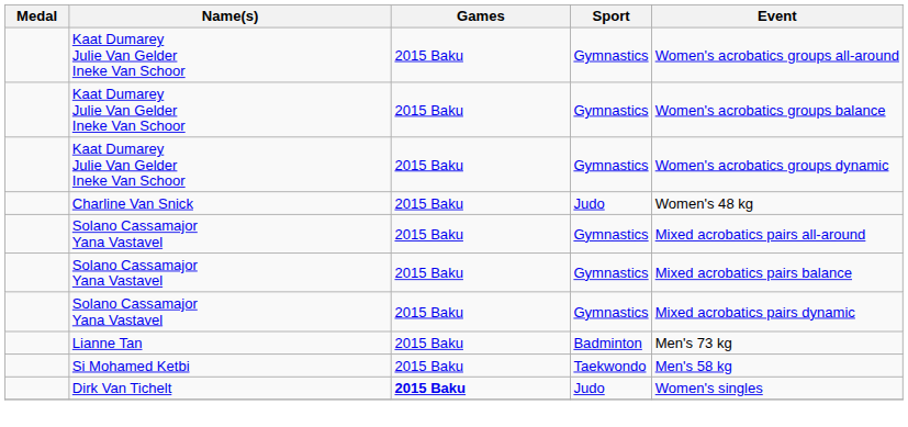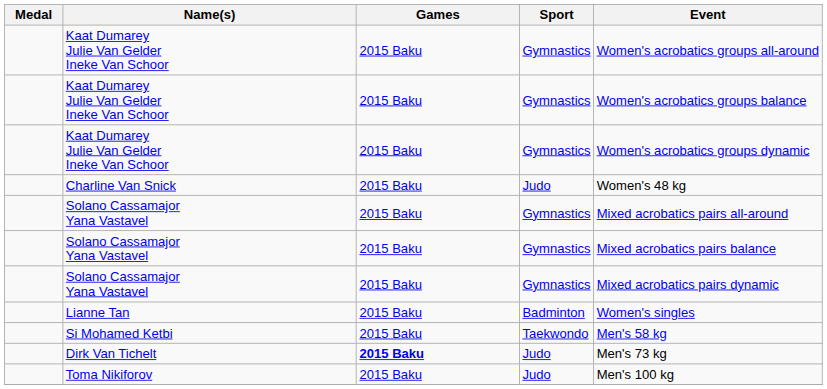Lianne Tan | Event: Men's 73 kg -> Women's singles
Dirk Van Tichelt | Event: Women's singles -> Men's 73 kg
+ row: Toma Nikiforov | 2015 Baku | Judo | Men's 100 kg
